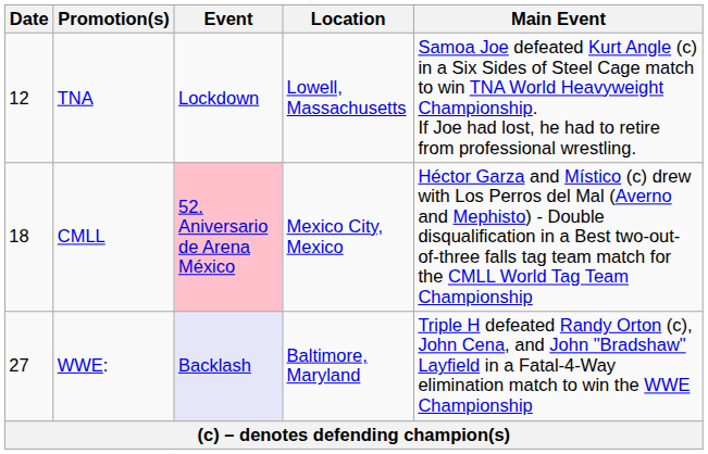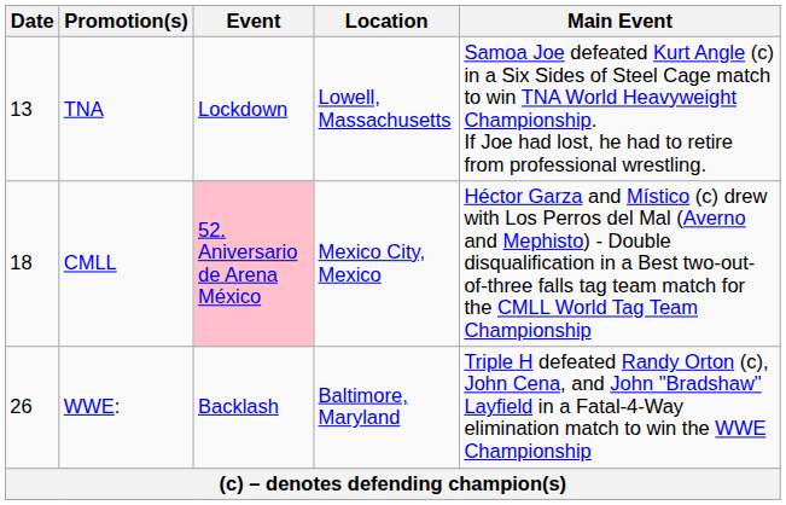TNA | Date: 12 -> 13
WWE: | Date: 27 -> 26
WWE: | Event: lavender background -> no background
